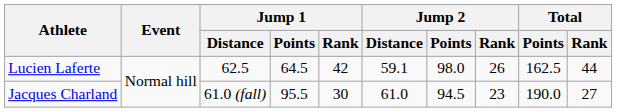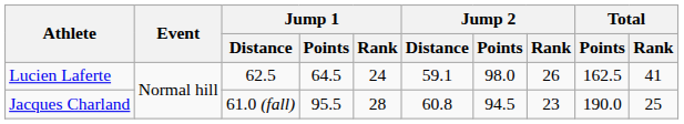Lucien Laferte | Jump 1 / Rank: 42 -> 24
Lucien Laferte | Total / Rank: 44 -> 41
Jacques Charland | Jump 1 / Rank: 30 -> 28
Jacques Charland | Jump 2 / Distance: 61.0 -> 60.8
Jacques Charland | Total / Rank: 27 -> 25
